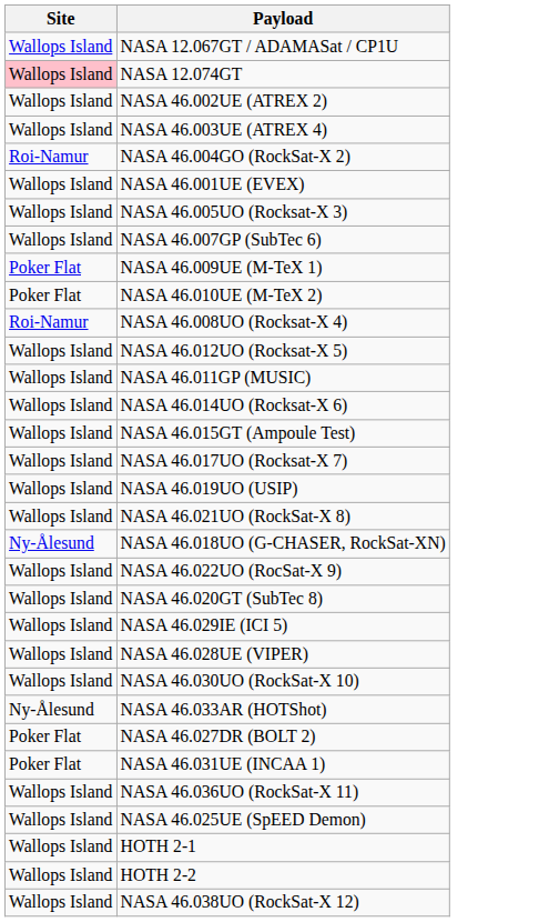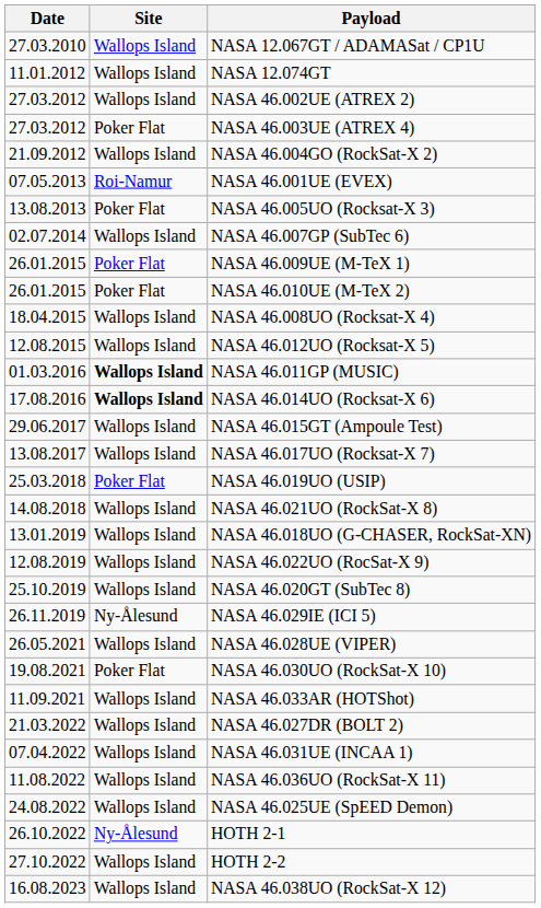+ column: Date | 27.03.2010 | 11.01.2012 | 27.03.2012 | 27.03.2012 | 21.09.2012 | 07.05.2013 | 13.08.2013 | 02.07.2014 | 26.01.2015 | 26.01.2015 | 18.04.2015 | 12.08.2015 | 01.03.2016 | 17.08.2016 | 29.06.2017 | 13.08.2017 | 25.03.2018 | 14.08.2018 | 13.01.2019 | 12.08.2019 | 25.10.2019 | 26.11.2019 | 26.05.2021 | 19.08.2021 | 11.09.2021 | 21.03.2022 | 07.04.2022 | 11.08.2022 | 24.08.2022 | 26.10.2022 | 27.10.2022 | 16.08.2023
NASA 12.074GT | Site: pink background -> no background
NASA 46.003UE (ATREX 4) | Site: Wallops Island -> Poker Flat
NASA 46.004GO (RockSat-X 2) | Site: Roi-Namur -> Wallops Island
NASA 46.001UE (EVEX) | Site: Wallops Island -> Roi-Namur
NASA 46.005UO (Rocksat-X 3) | Site: Wallops Island -> Poker Flat
NASA 46.008UO (Rocksat-X 4) | Site: Roi-Namur -> Wallops Island
NASA 46.011GP (MUSIC) | Site: normal -> bold
NASA 46.014UO (Rocksat-X 6) | Site: normal -> bold
NASA 46.019UO (USIP) | Site: Wallops Island -> Poker Flat
NASA 46.018UO (G-CHASER, RockSat-XN) | Site: Ny-Ålesund -> Wallops Island
NASA 46.029IE (ICI 5) | Site: Wallops Island -> Ny-Ålesund
NASA 46.030UO (RockSat-X 10) | Site: Wallops Island -> Poker Flat
NASA 46.033AR (HOTShot) | Site: Ny-Ålesund -> Wallops Island
NASA 46.027DR (BOLT 2) | Site: Poker Flat -> Wallops Island
NASA 46.031UE (INCAA 1) | Site: Poker Flat -> Wallops Island
HOTH 2-1 | Site: Wallops Island -> Ny-Ålesund
